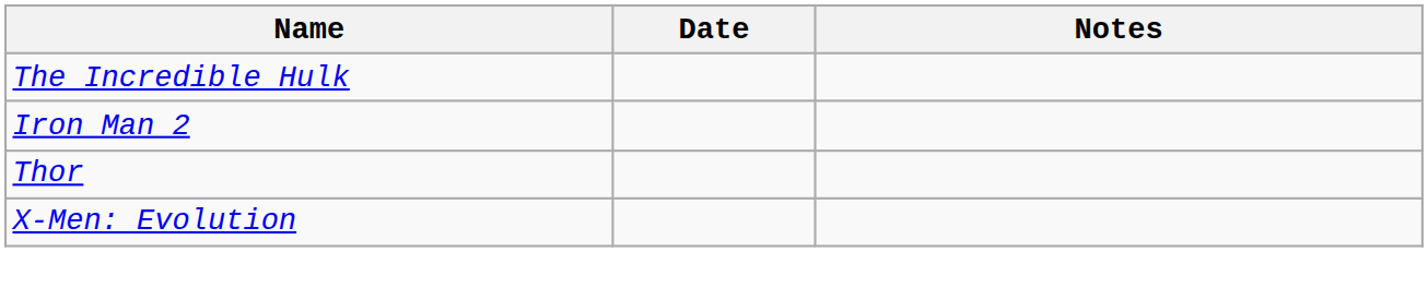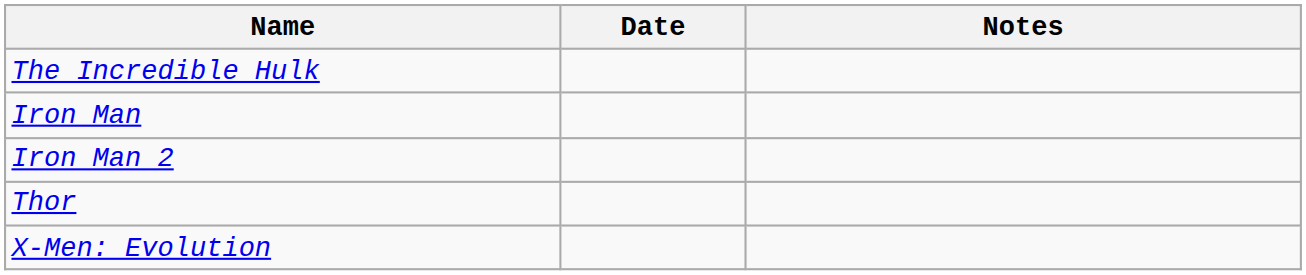+ row: Iron Man
